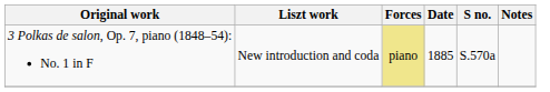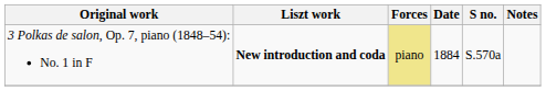3 Polkas de salon, Op. 7, piano (1848–54): No. 1 in F | Liszt work: normal -> bold
3 Polkas de salon, Op. 7, piano (1848–54): No. 1 in F | Date: 1885 -> 1884
